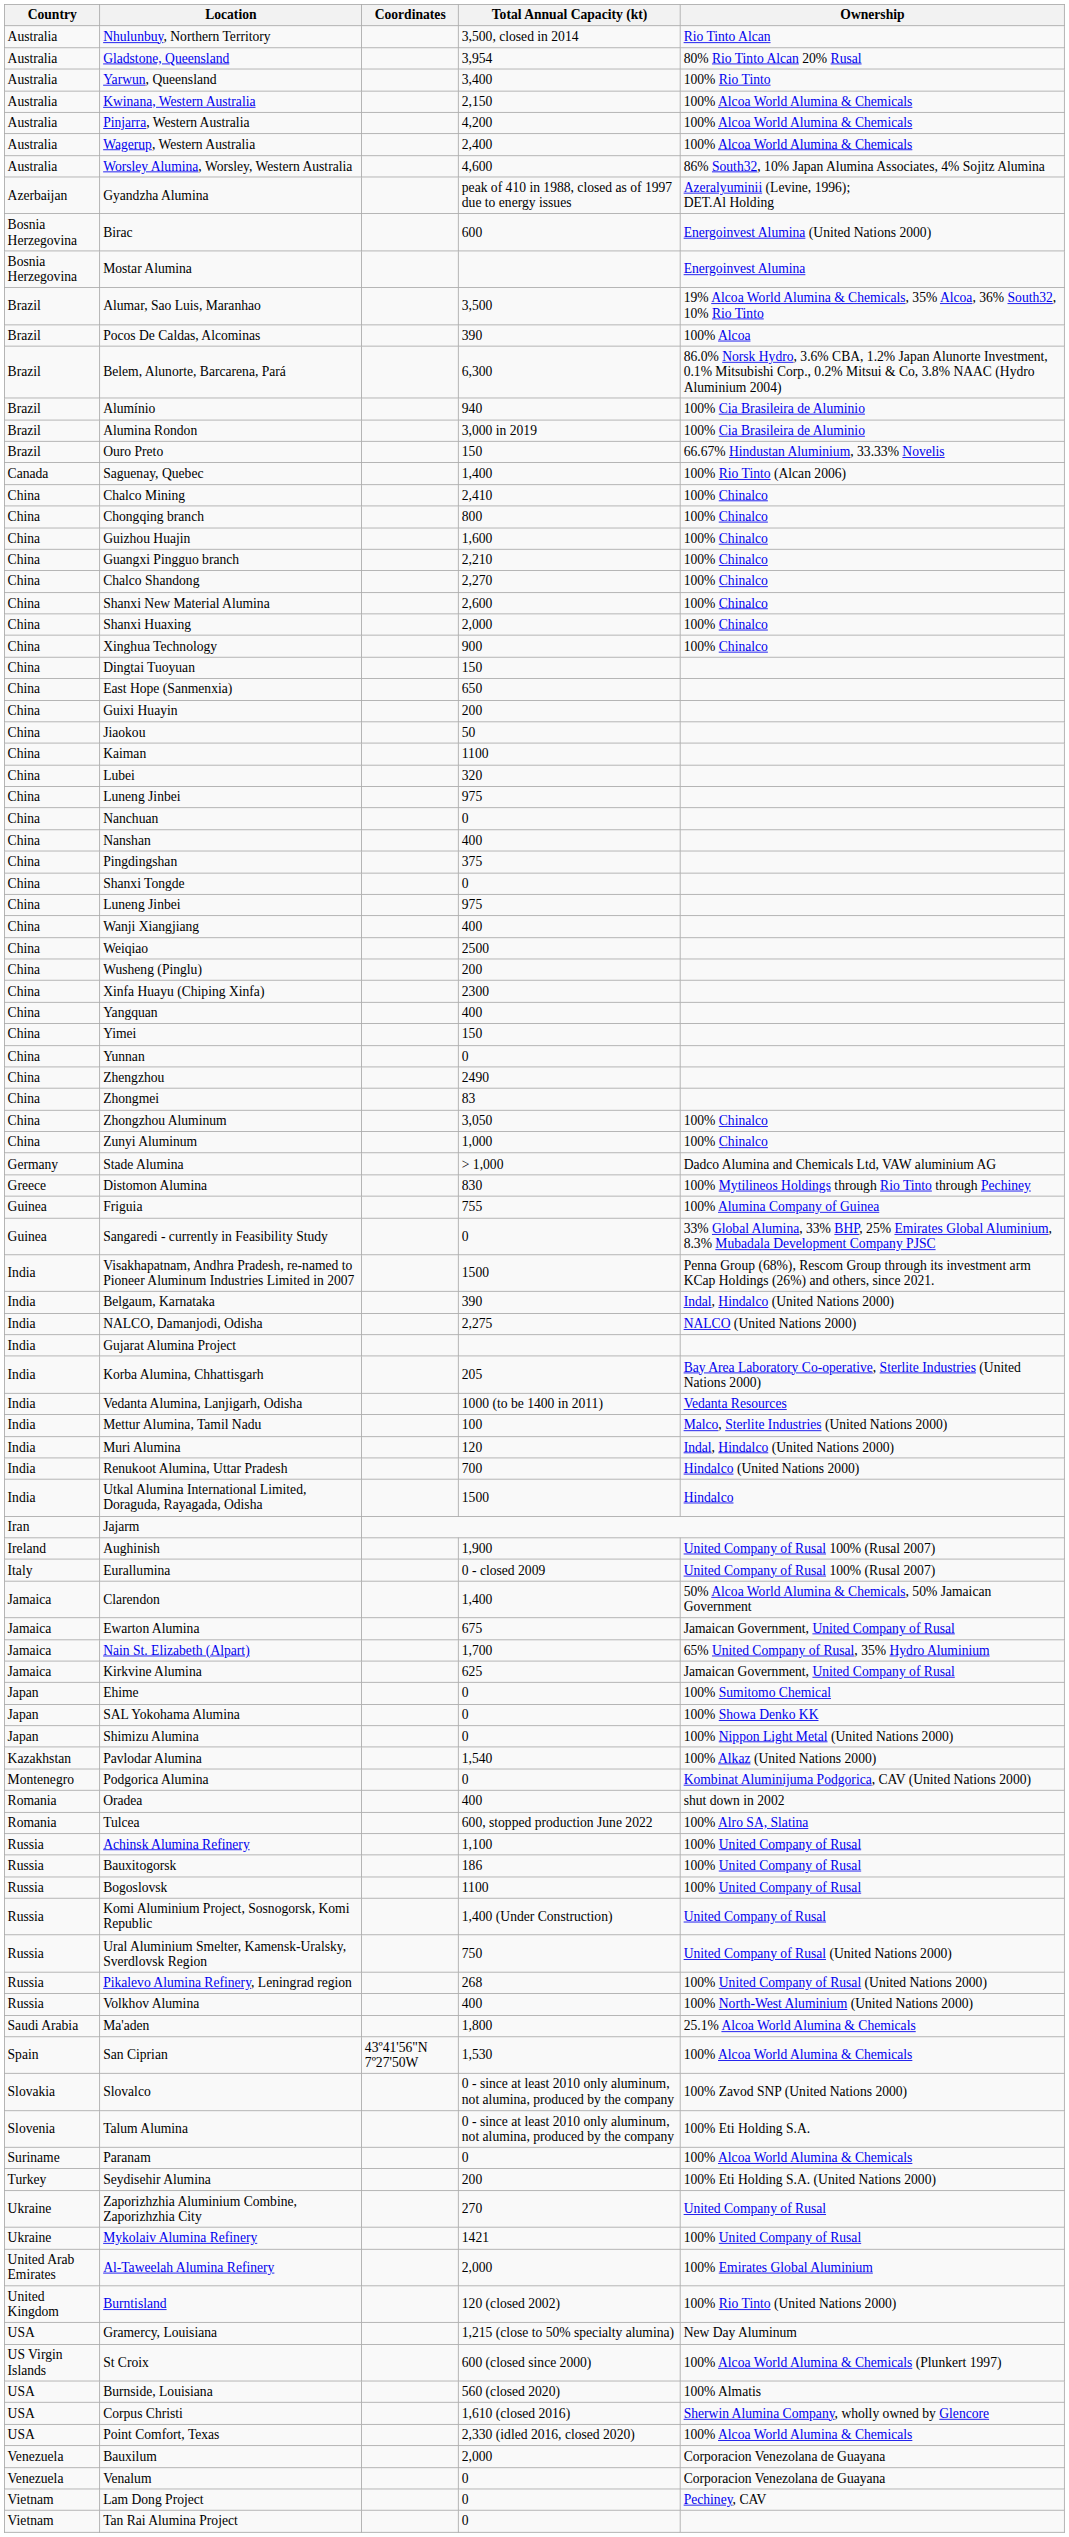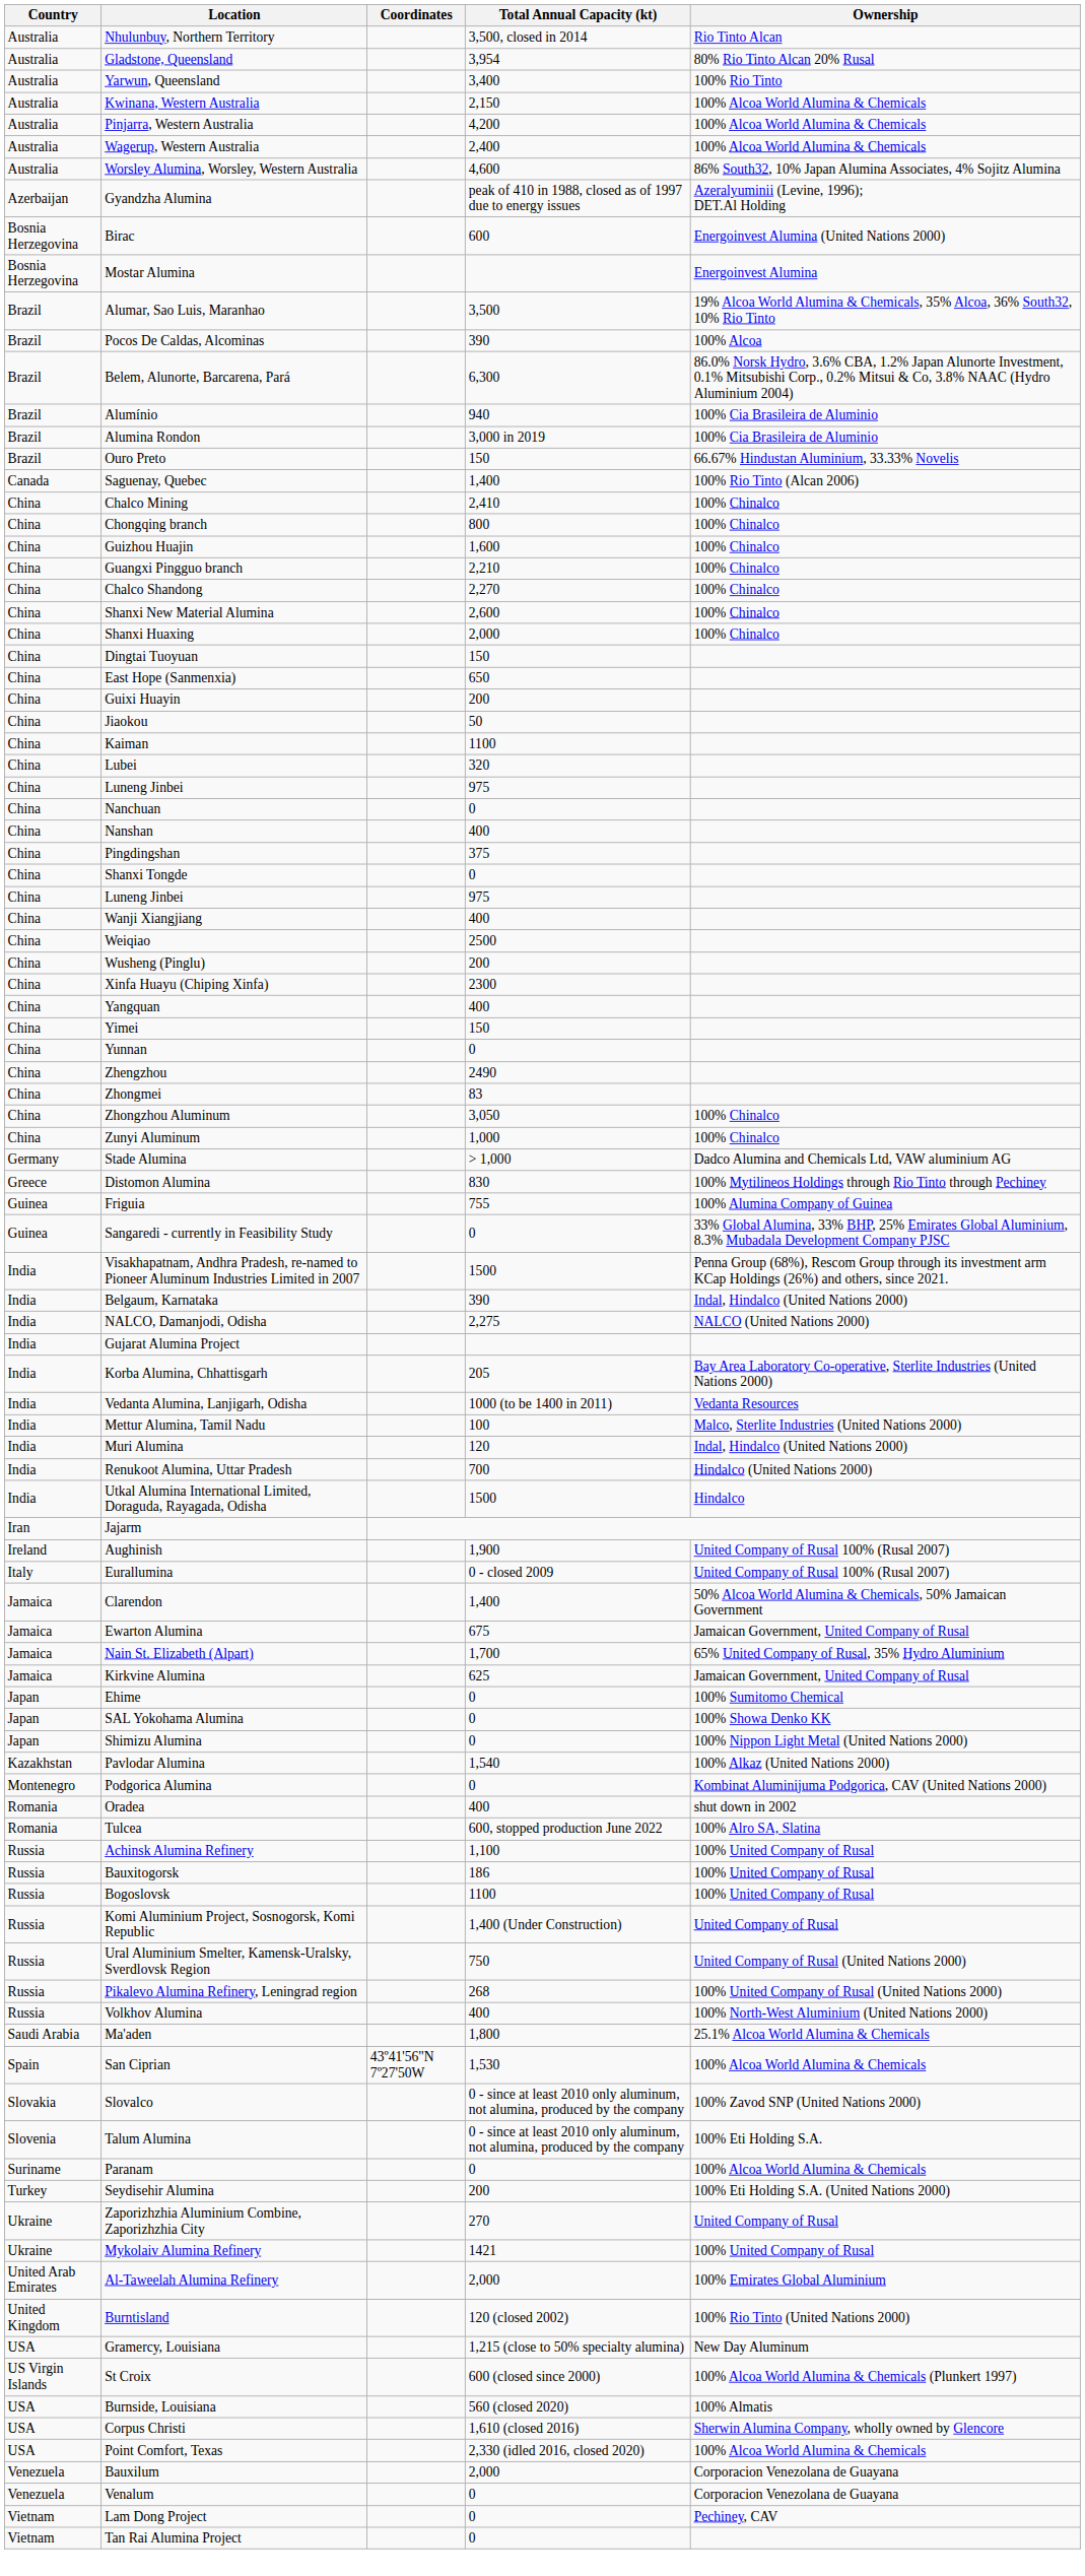- row: China | Xinghua Technology | 900 | 100% Chinalco
